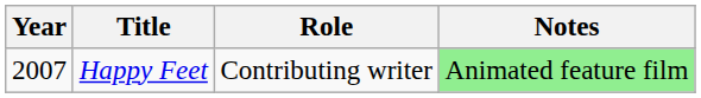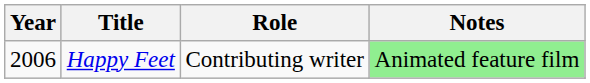Happy Feet | Year: 2007 -> 2006
